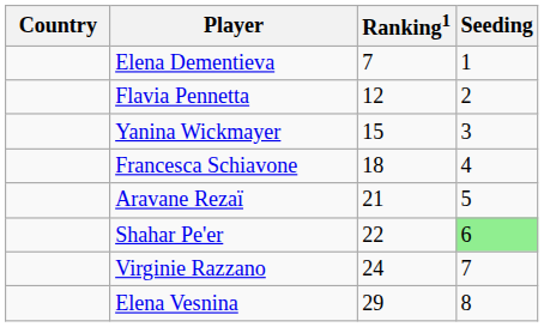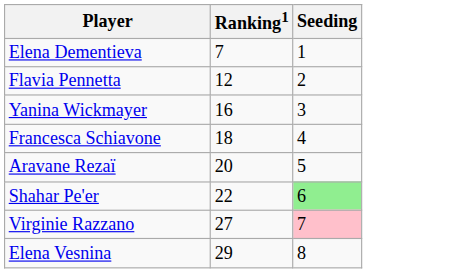- column: Country
Yanina Wickmayer | Ranking1: 15 -> 16
Aravane Rezaï | Ranking1: 21 -> 20
Virginie Razzano | Ranking1: 24 -> 27
Virginie Razzano | Seeding: no background -> pink background
